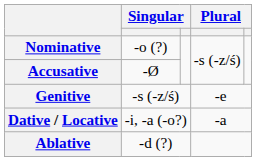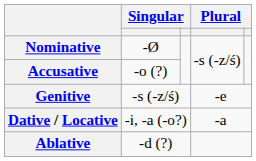Nominative | column 2: -o (?) -> -Ø
Accusative | column 2: -Ø -> -o (?)
